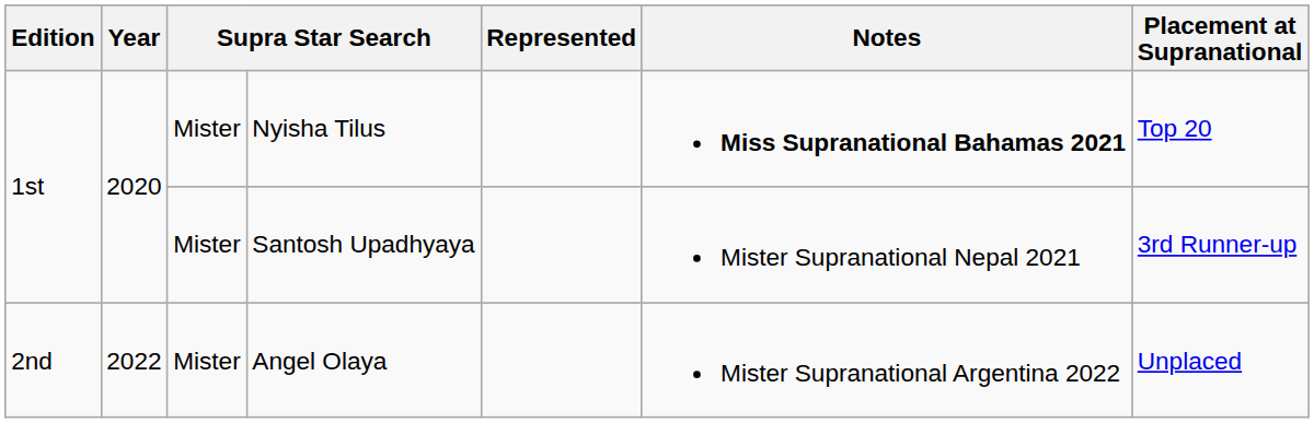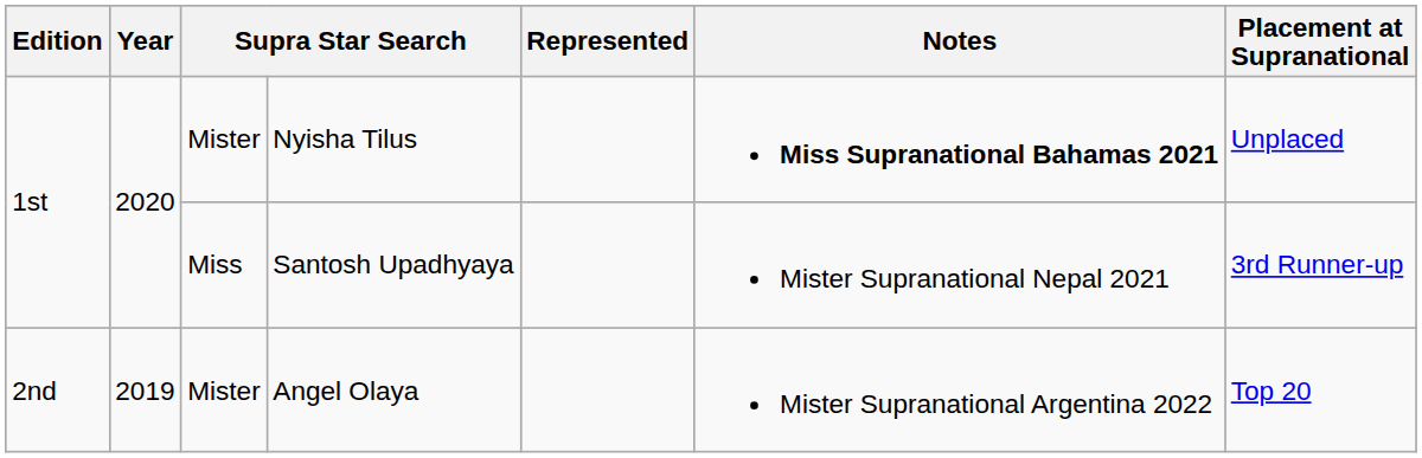Nyisha Tilus | Placement at Supranational: Top 20 -> Unplaced
Santosh Upadhyaya | column 3: Mister -> Miss
Angel Olaya | Year: 2022 -> 2019
Angel Olaya | Placement at Supranational: Unplaced -> Top 20
